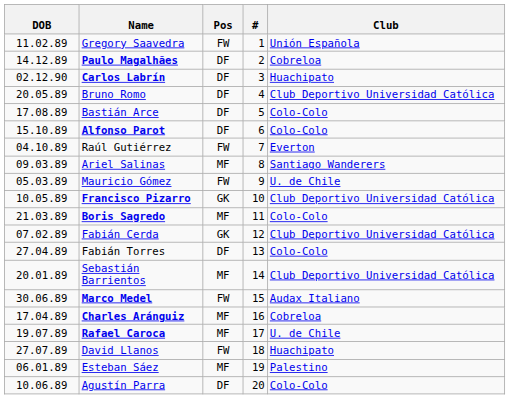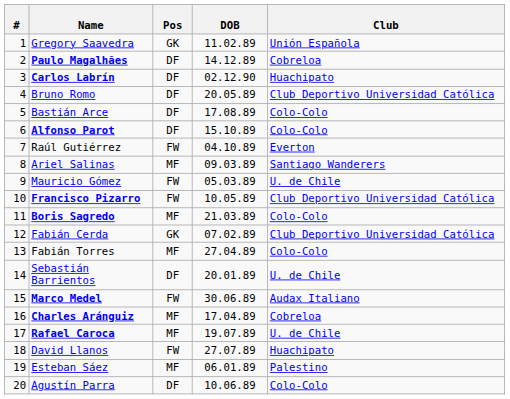columns swapped: # <-> DOB
Gregory Saavedra | Pos: FW -> GK
Francisco Pizarro | Pos: GK -> FW
Fabián Torres | Pos: DF -> MF
Sebastián Barrientos | Pos: MF -> DF
Sebastián Barrientos | Club: Club Deportivo Universidad Católica -> U. de Chile
